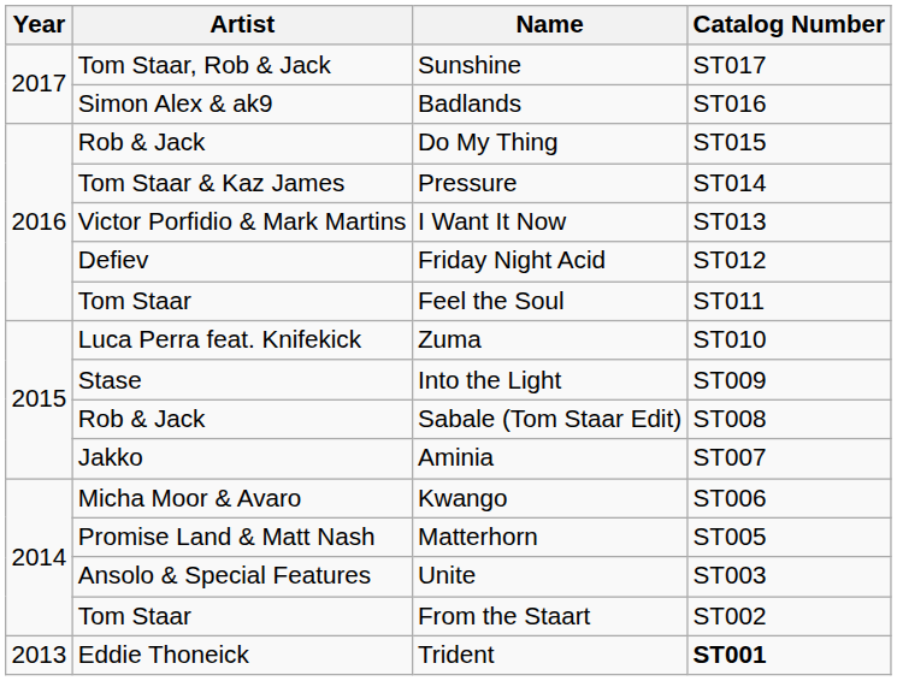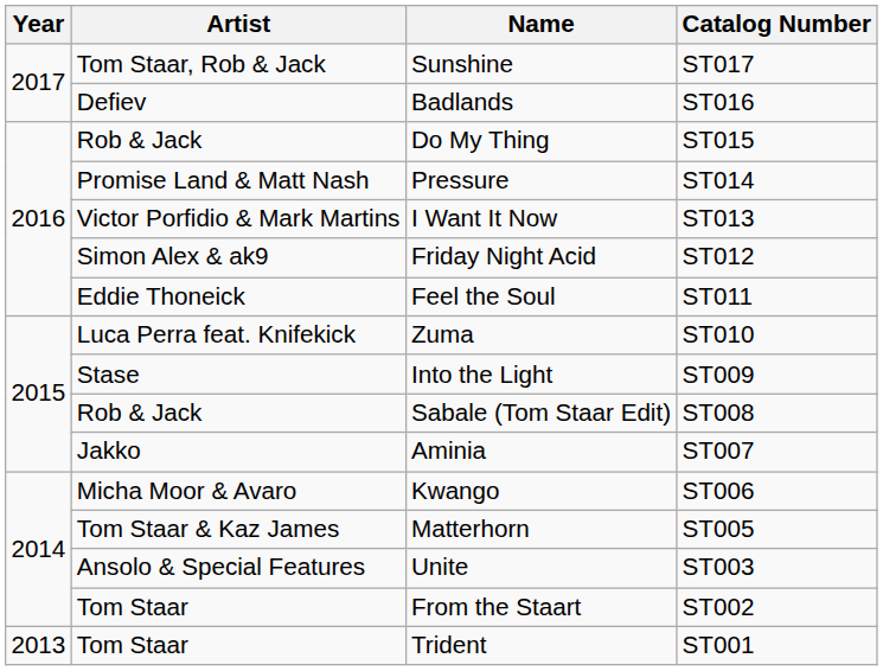Badlands | Artist: Simon Alex & ak9 -> Defiev
Pressure | Artist: Tom Staar & Kaz James -> Promise Land & Matt Nash
Friday Night Acid | Artist: Defiev -> Simon Alex & ak9
Feel the Soul | Artist: Tom Staar -> Eddie Thoneick
Matterhorn | Artist: Promise Land & Matt Nash -> Tom Staar & Kaz James
Trident | Artist: Eddie Thoneick -> Tom Staar
Trident | Catalog Number: bold -> normal
